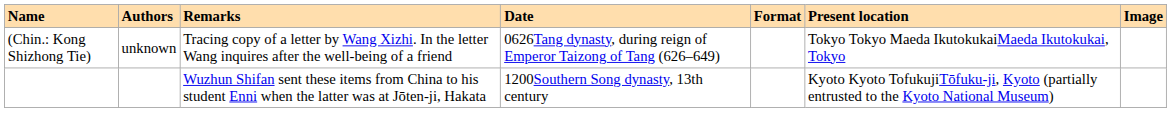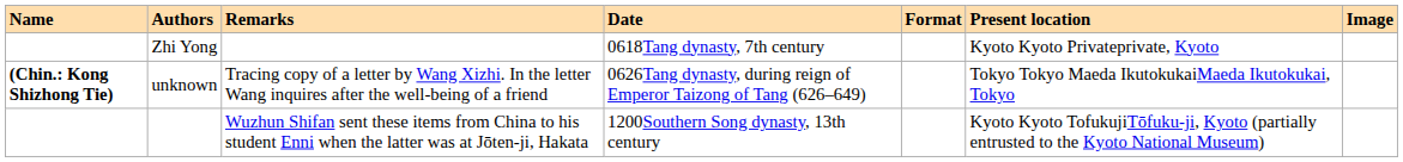+ row: Zhi Yong | 0618Tang dynasty, 7th century | Kyoto Kyoto Privateprivate, Kyoto
unknown | Name: normal -> bold
